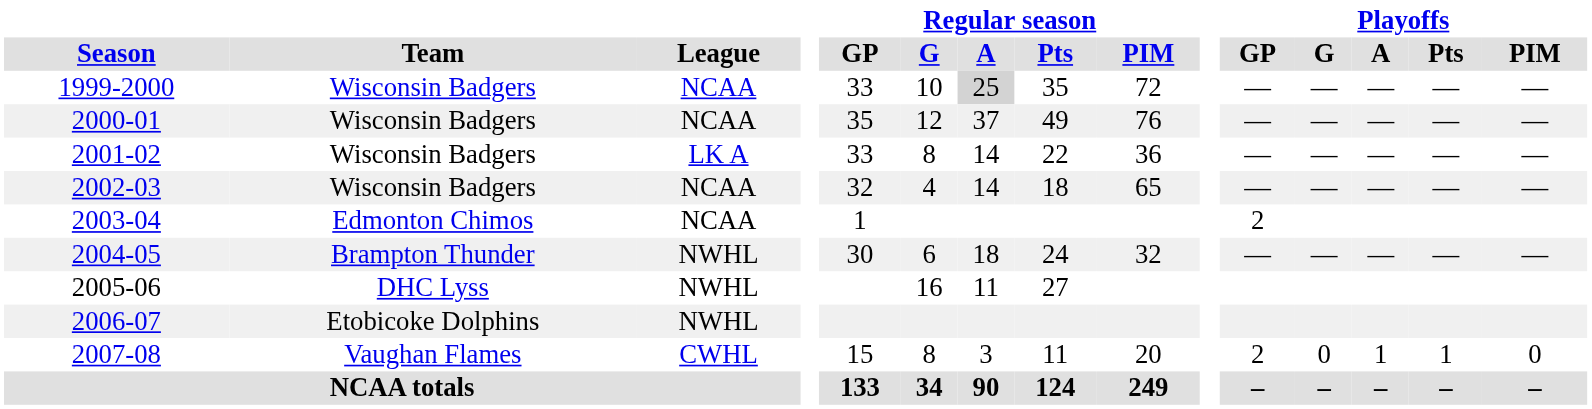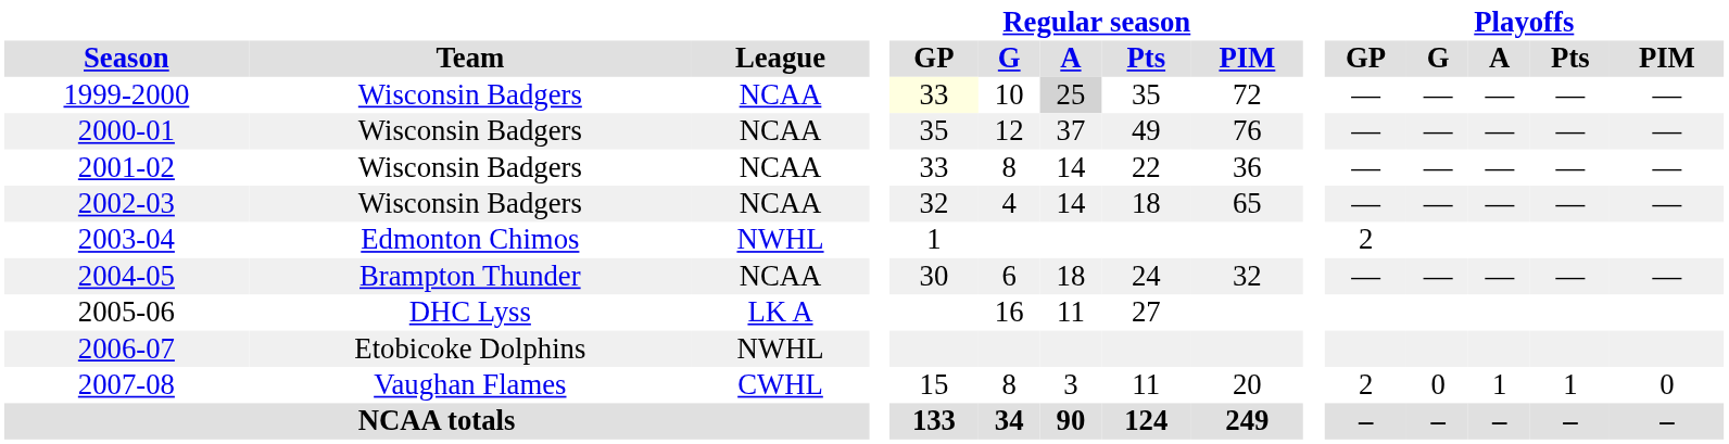1999-2000 | Regular season / GP: no background -> lightyellow background
2001-02 | League: LK A -> NCAA
2003-04 | League: NCAA -> NWHL
2004-05 | League: NWHL -> NCAA
2005-06 | League: NWHL -> LK A
